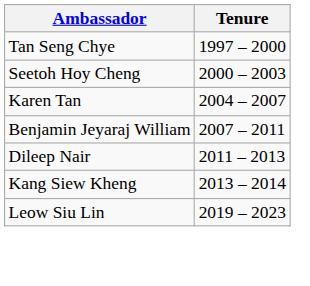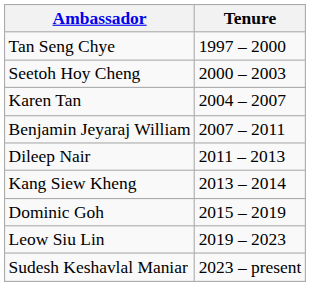+ row: Dominic Goh | 2015 – 2019
+ row: Sudesh Keshavlal Maniar | 2023 – present
